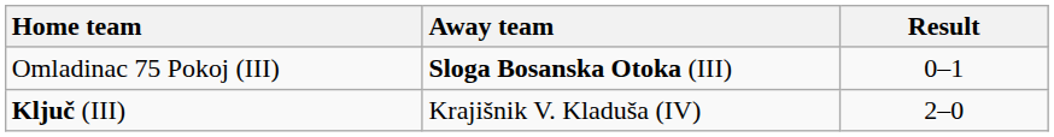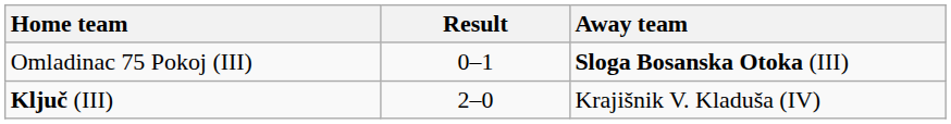columns swapped: Away team <-> Result
